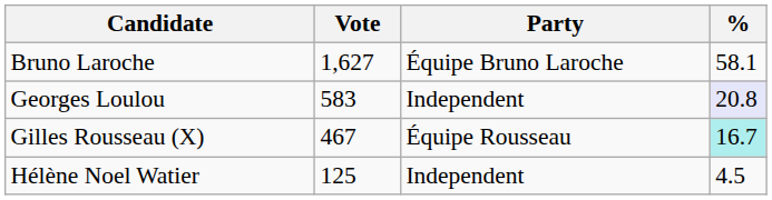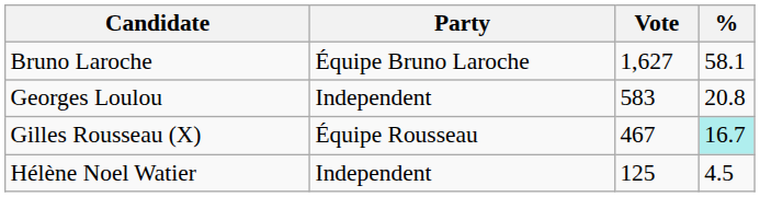columns swapped: Party <-> Vote
Georges Loulou | %: lavender background -> no background
